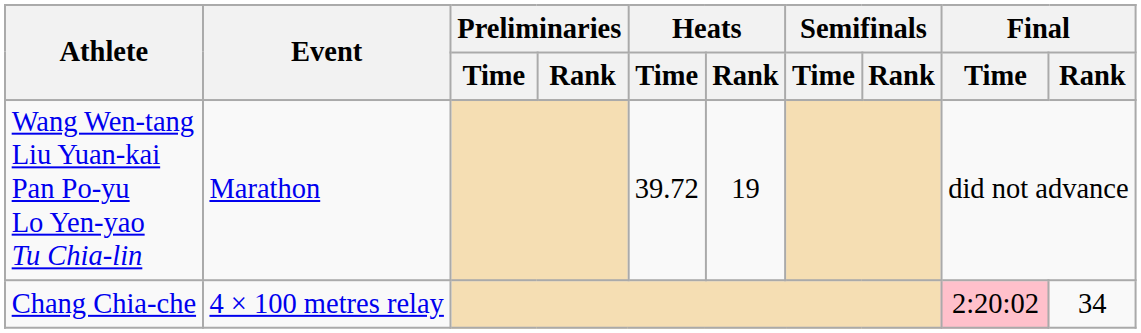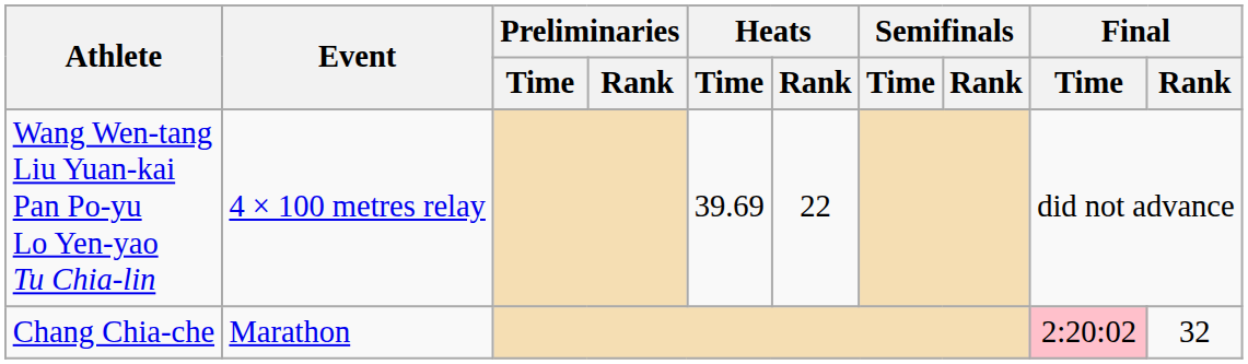Wang Wen-tang Liu Yuan-kai Pan Po-yu Lo Yen-yao Tu Chia-lin | Event: Marathon -> 4 × 100 metres relay
Wang Wen-tang Liu Yuan-kai Pan Po-yu Lo Yen-yao Tu Chia-lin | Heats / Time: 39.72 -> 39.69
Wang Wen-tang Liu Yuan-kai Pan Po-yu Lo Yen-yao Tu Chia-lin | Heats / Rank: 19 -> 22
Chang Chia-che | Event: 4 × 100 metres relay -> Marathon
Chang Chia-che | Final / Rank: 34 -> 32
